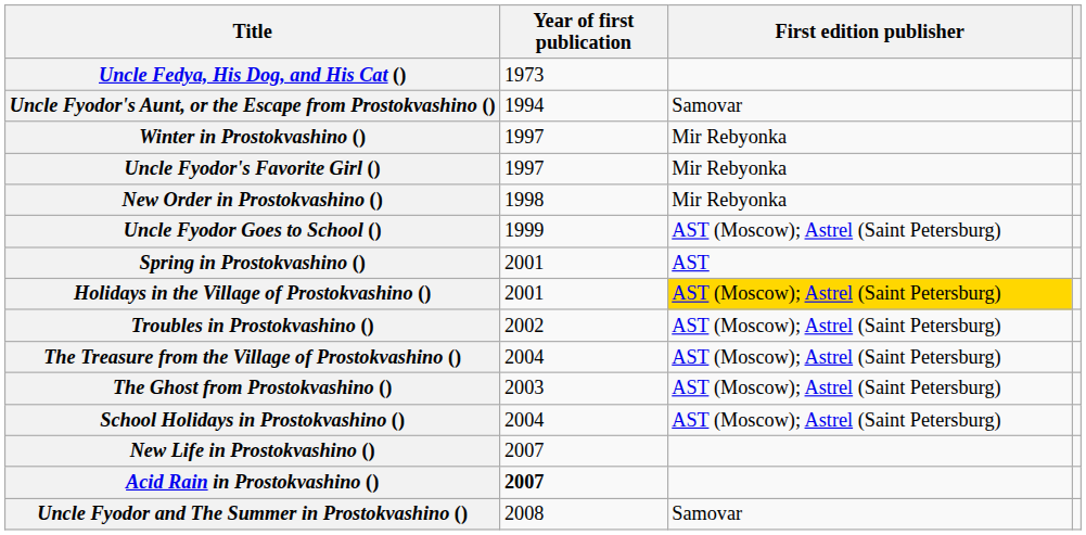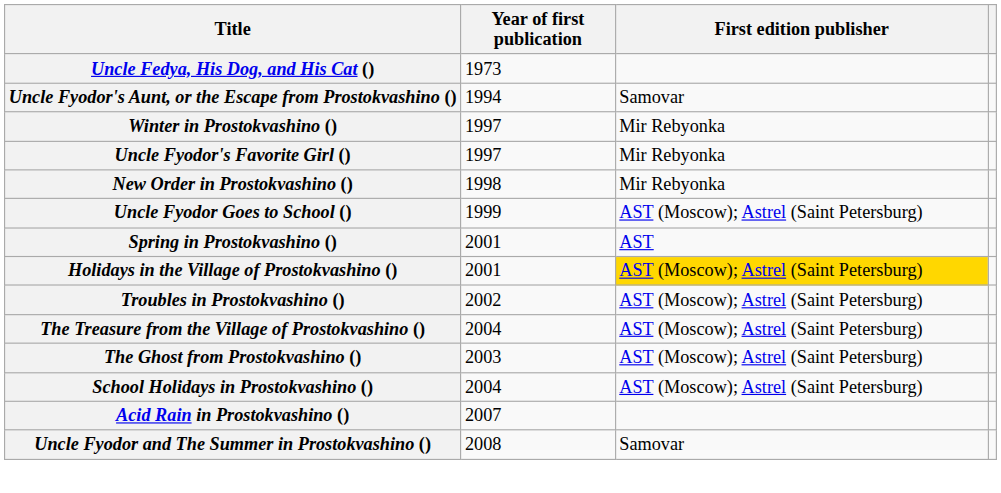- row: New Life in Prostokvashino () | 2007
Acid Rain in Prostokvashino () | Year of first publication: bold -> normal
